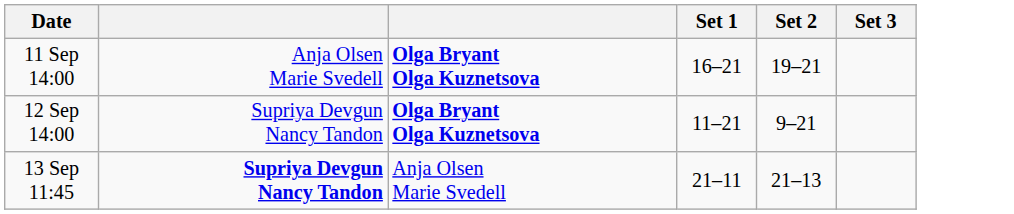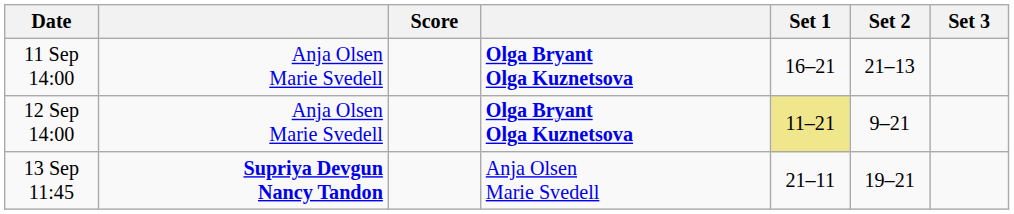+ column: Score
11 Sep 14:00 | Set 2: 19–21 -> 21–13
12 Sep 14:00 | column 2: Supriya Devgun Nancy Tandon -> Anja Olsen Marie Svedell
12 Sep 14:00 | Set 1: no background -> khaki background
13 Sep 11:45 | Set 2: 21–13 -> 19–21
